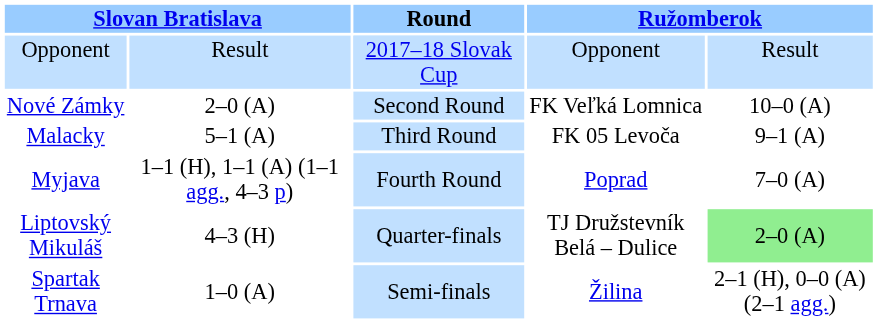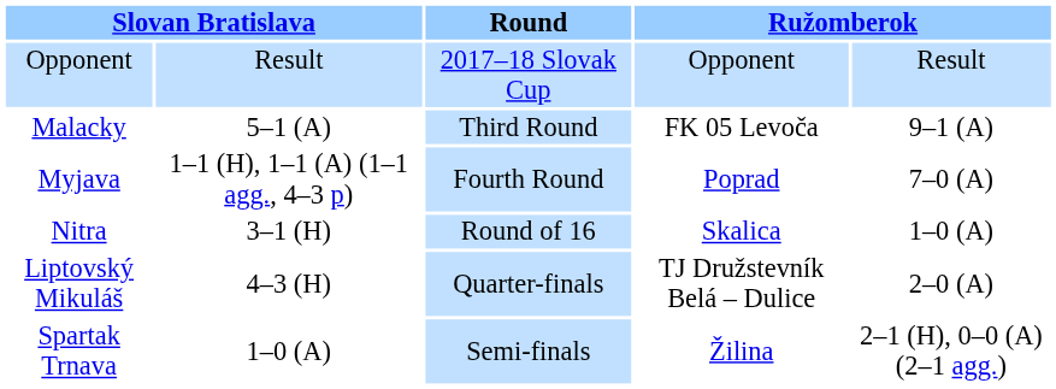- row: Nové Zámky | 2–0 (A) | Second Round | FK Veľká Lomnica | 10–0 (A)
+ row: Nitra | 3–1 (H) | Round of 16 | Skalica | 1–0 (A)
Liptovský Mikuláš | column 5: lightgreen background -> no background
